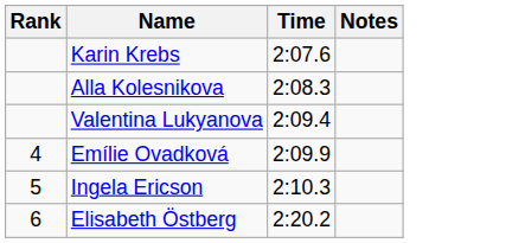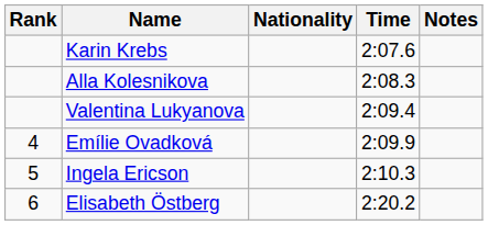+ column: Nationality
